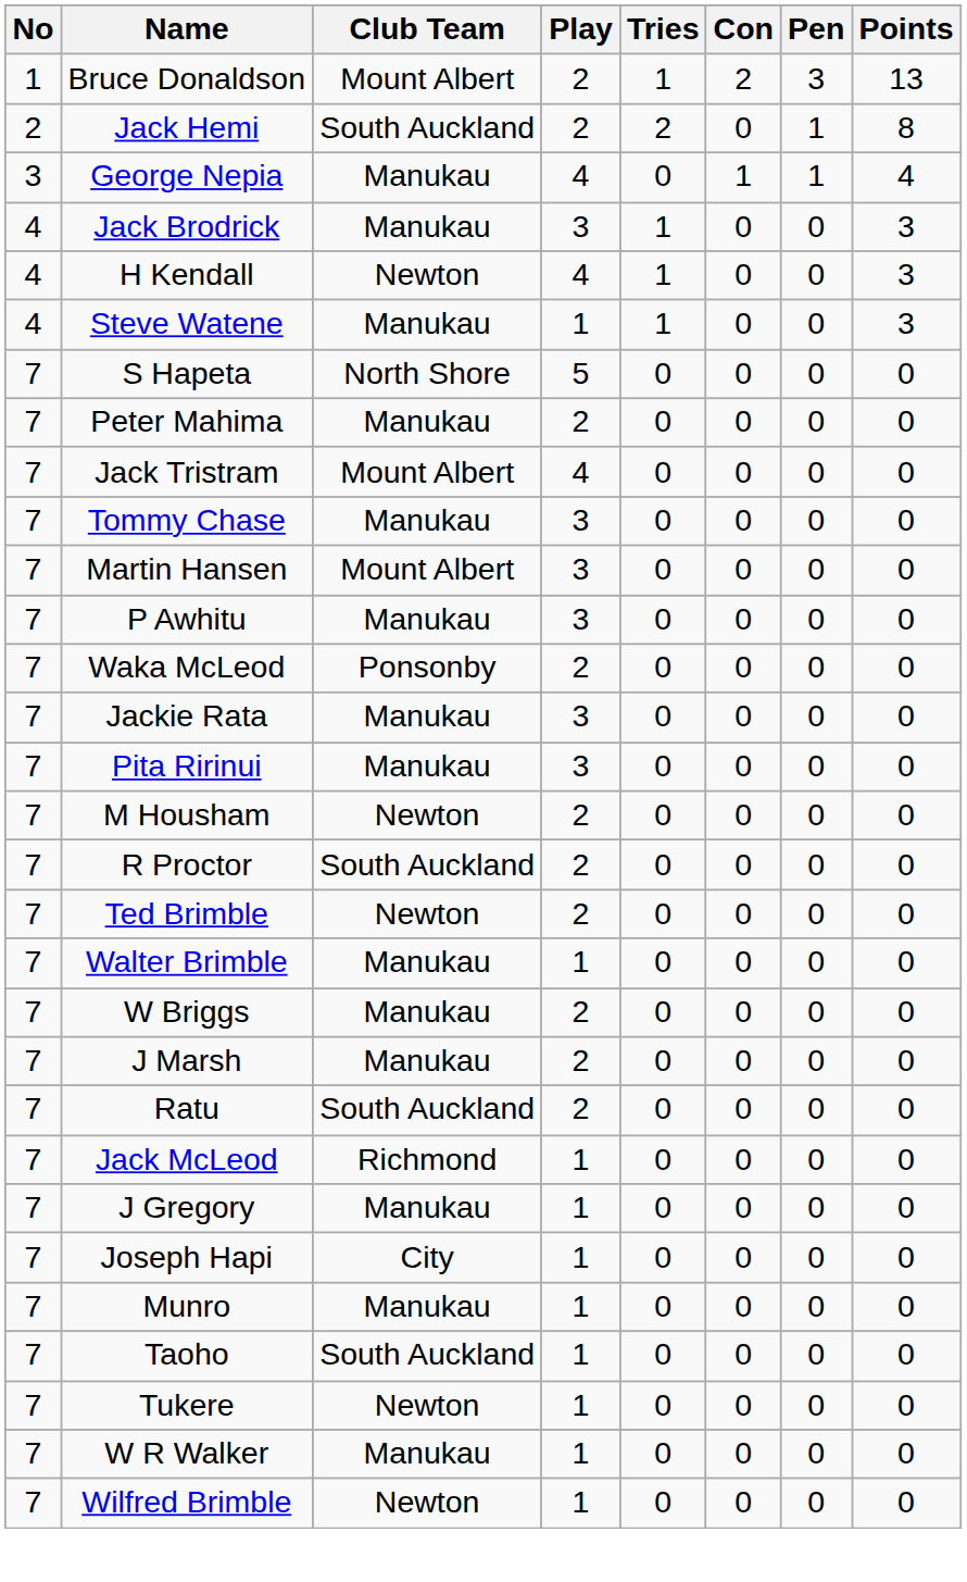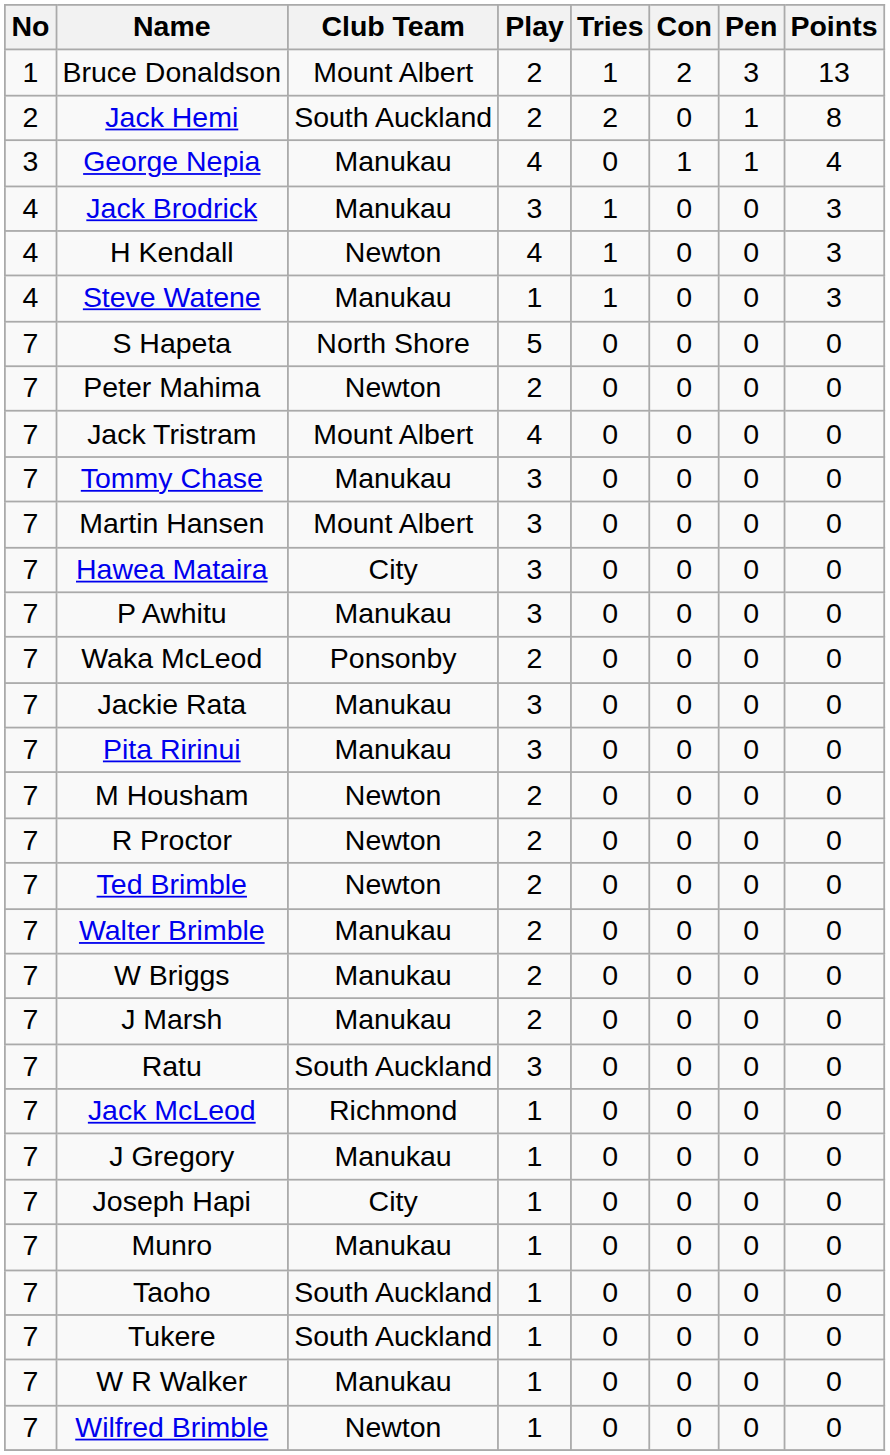Peter Mahima | Club Team: Manukau -> Newton
+ row: 7 | Hawea Mataira | City | 3 | 0 | 0 | 0 | 0
R Proctor | Club Team: South Auckland -> Newton
Walter Brimble | Play: 1 -> 2
Ratu | Play: 2 -> 3
Tukere | Club Team: Newton -> South Auckland
